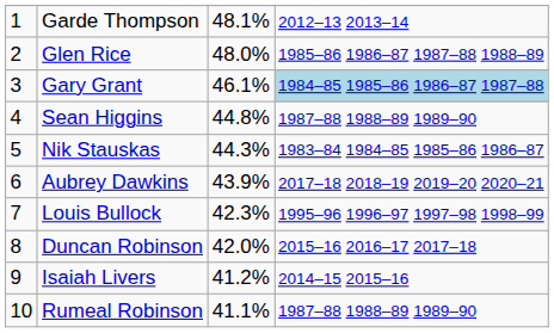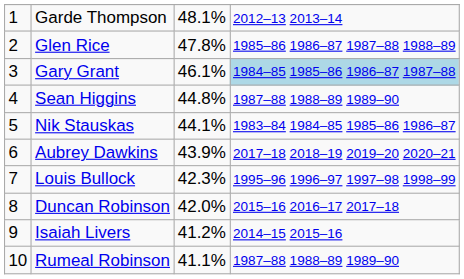Glen Rice | column 3: 48.0% -> 47.8%
Nik Stauskas | column 3: 44.3% -> 44.1%
